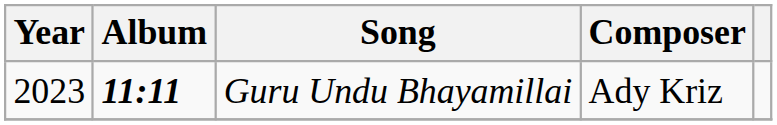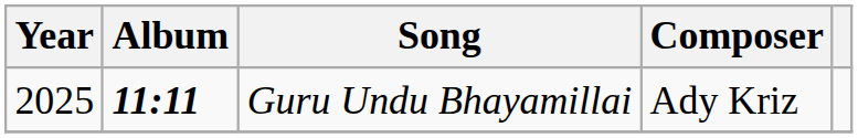Guru Undu Bhayamillai | Year: 2023 -> 2025
